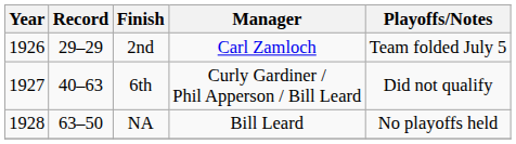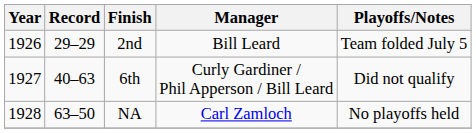2nd | Manager: Carl Zamloch -> Bill Leard
NA | Manager: Bill Leard -> Carl Zamloch
